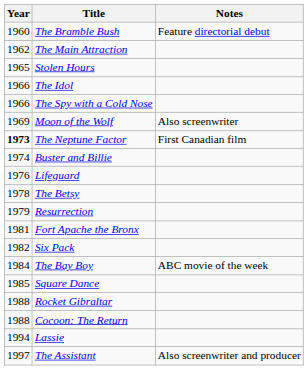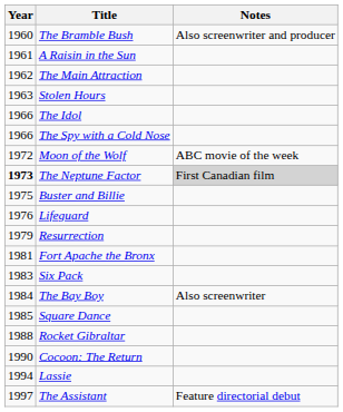The Bramble Bush | Notes: Feature directorial debut -> Also screenwriter and producer
+ row: 1961 | A Raisin in the Sun
Stolen Hours | Year: 1965 -> 1963
Moon of the Wolf | Year: 1969 -> 1972
Moon of the Wolf | Notes: Also screenwriter -> ABC movie of the week
The Neptune Factor | Notes: no background -> lightgrey background
Buster and Billie | Year: 1974 -> 1975
- row: 1978 | The Betsy
Six Pack | Year: 1982 -> 1983
The Bay Boy | Notes: ABC movie of the week -> Also screenwriter
Cocoon: The Return | Year: 1988 -> 1990
The Assistant | Notes: Also screenwriter and producer -> Feature directorial debut
